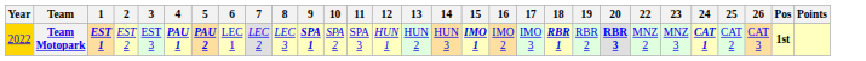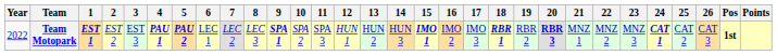+ column: 21 | MNZ 1
Team Motopark | Year: gold background -> no background
